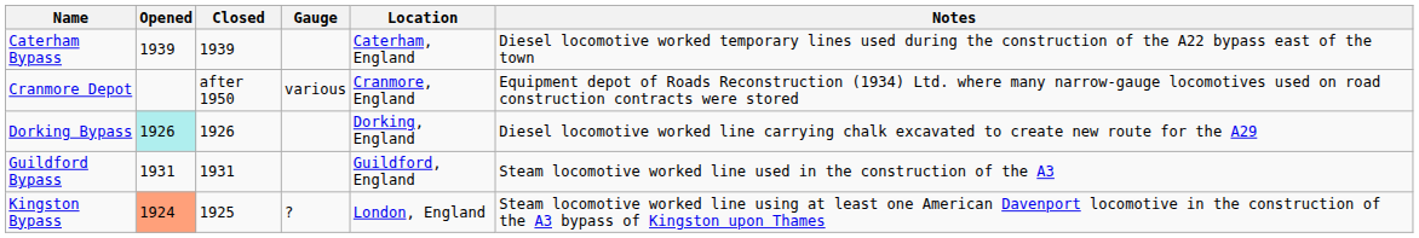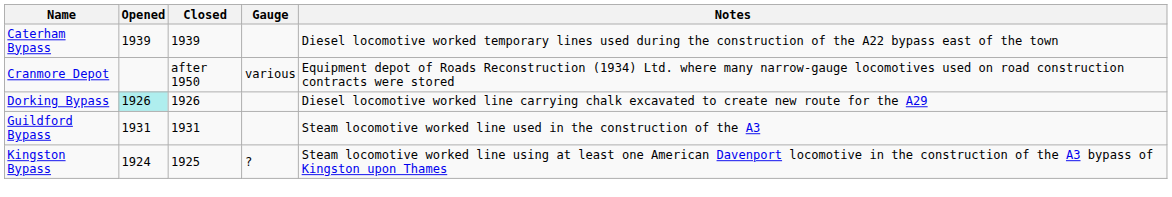- column: Location | Caterham, England | Cranmore, England | Dorking, England | Guildford, England | London, England
Kingston Bypass | Opened: lightsalmon background -> no background
